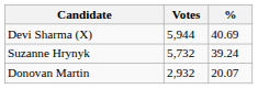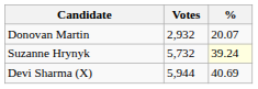rows swapped: Devi Sharma (X) <-> Donovan Martin
Suzanne Hrynyk | %: no background -> lightyellow background
